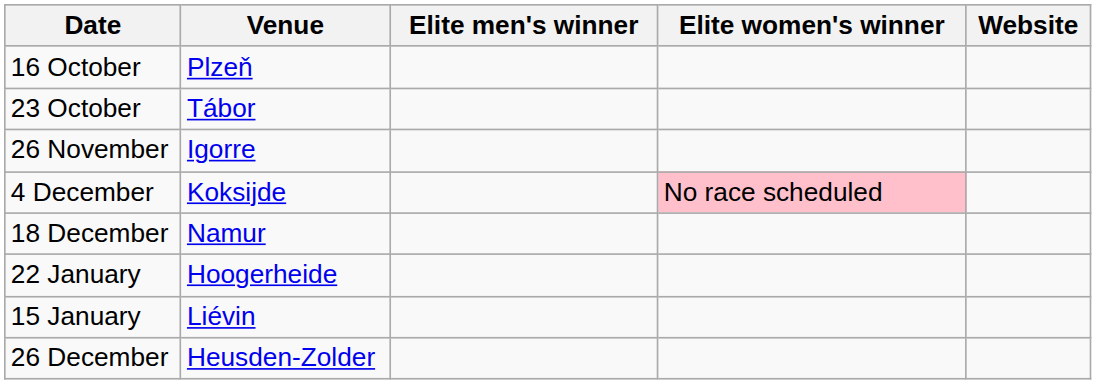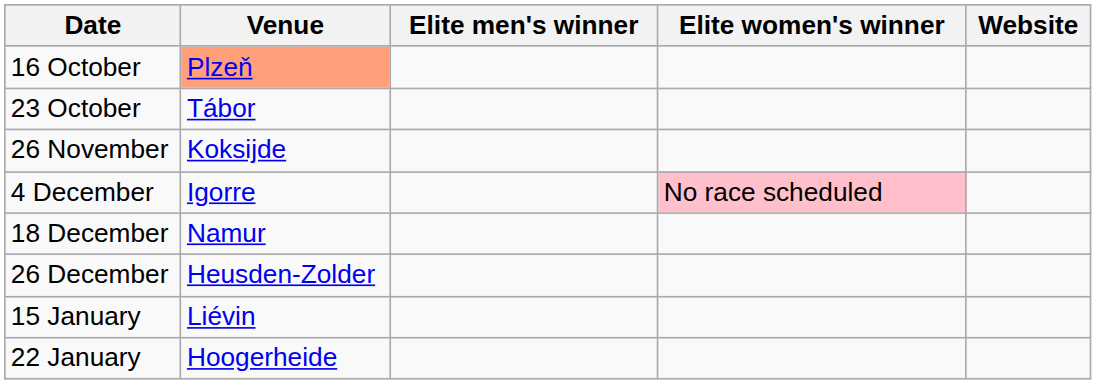16 October | Venue: no background -> lightsalmon background
26 November | Venue: Igorre -> Koksijde
4 December | Venue: Koksijde -> Igorre
rows swapped: 26 December <-> 22 January
